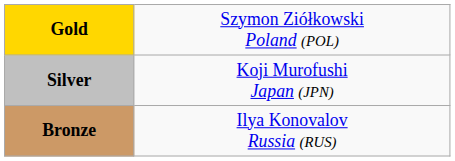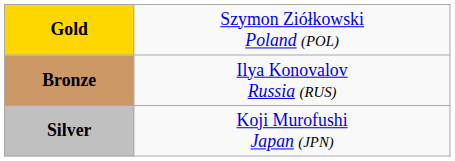rows swapped: Silver <-> Bronze
